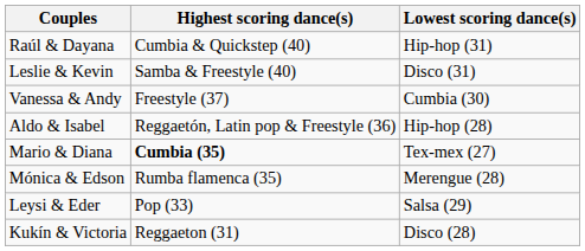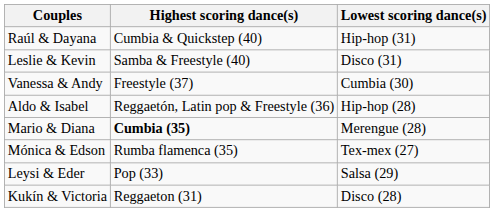Mario & Diana | Lowest scoring dance(s): Tex-mex (27) -> Merengue (28)
Mónica & Edson | Lowest scoring dance(s): Merengue (28) -> Tex-mex (27)
